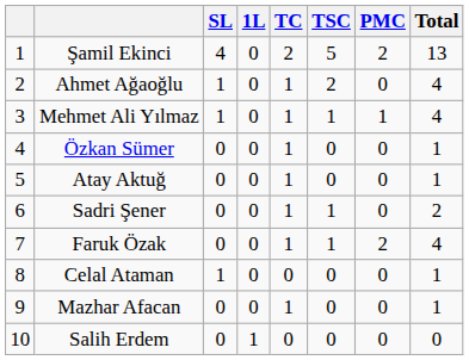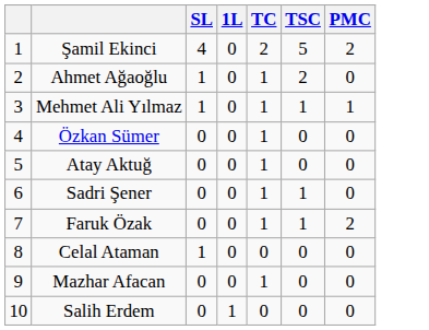- column: Total | 13 | 4 | 4 | 1 | 1 | 2 | 4 | 1 | 1 | 0
